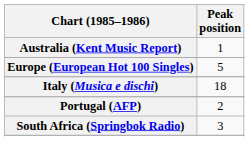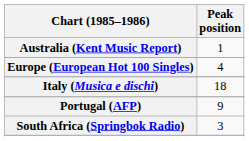Europe (European Hot 100 Singles) | Peak position: 5 -> 4
Portugal (AFP) | Peak position: 2 -> 9
